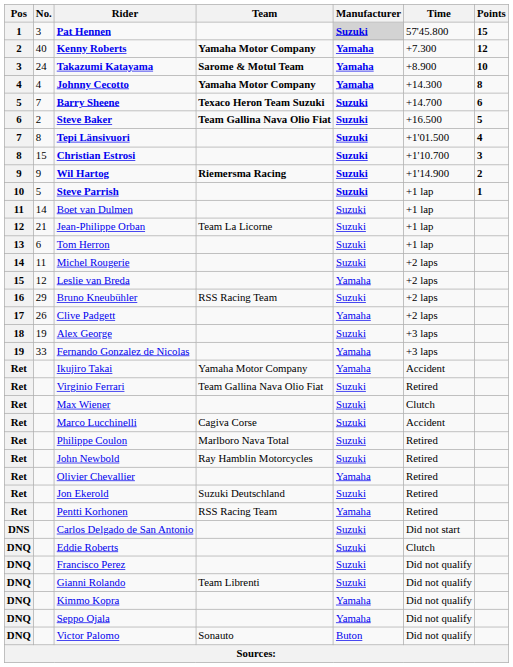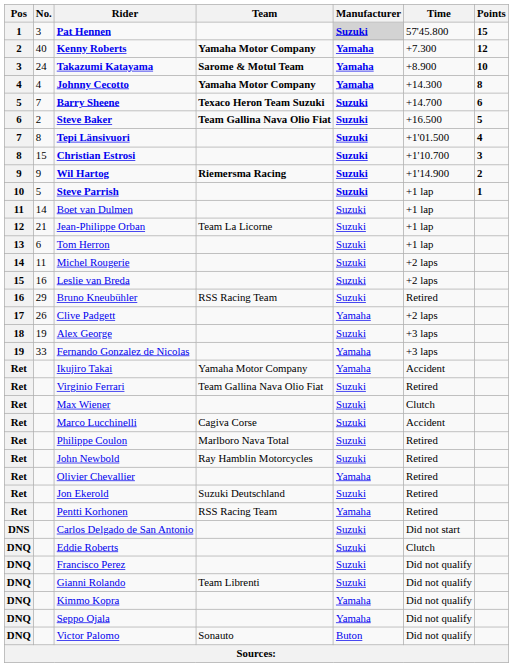Leslie van Breda | No.: 12 -> 16
Leslie van Breda | Manufacturer: Yamaha -> Suzuki
Bruno Kneubühler | Time: +2 laps -> Retired
